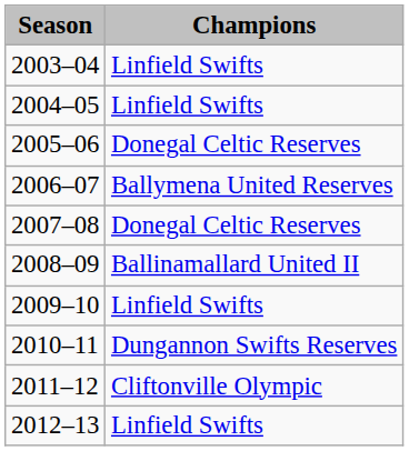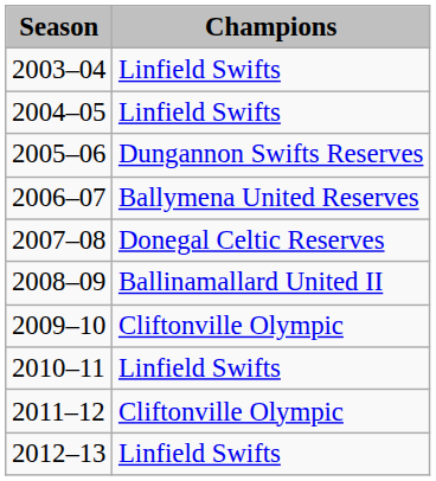2005–06 | Champions: Donegal Celtic Reserves -> Dungannon Swifts Reserves
2009–10 | Champions: Linfield Swifts -> Cliftonville Olympic
2010–11 | Champions: Dungannon Swifts Reserves -> Linfield Swifts
